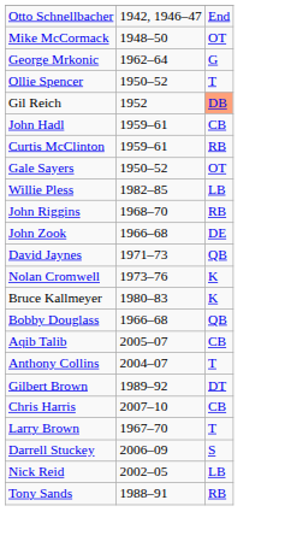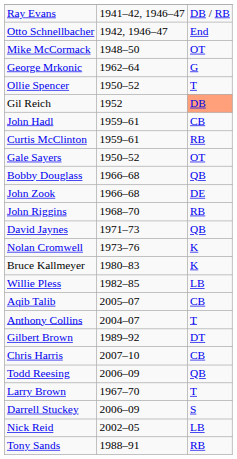+ row: Ray Evans | 1941–42, 1946–47 | DB / RB
rows swapped: Bobby Douglass <-> Willie Pless
rows swapped: John Zook <-> John Riggins
+ row: Todd Reesing | 2006–09 | QB
